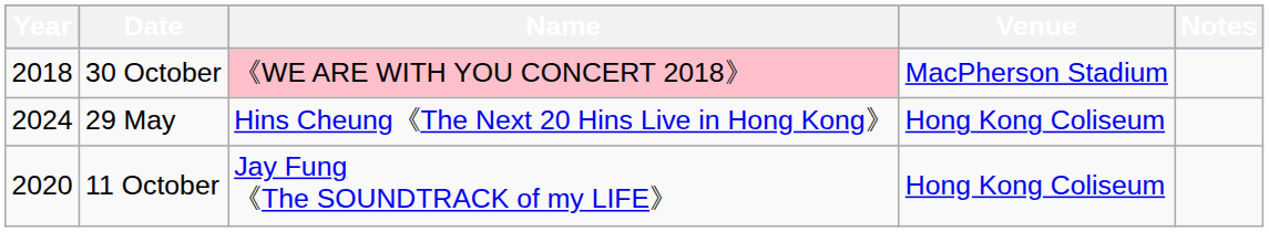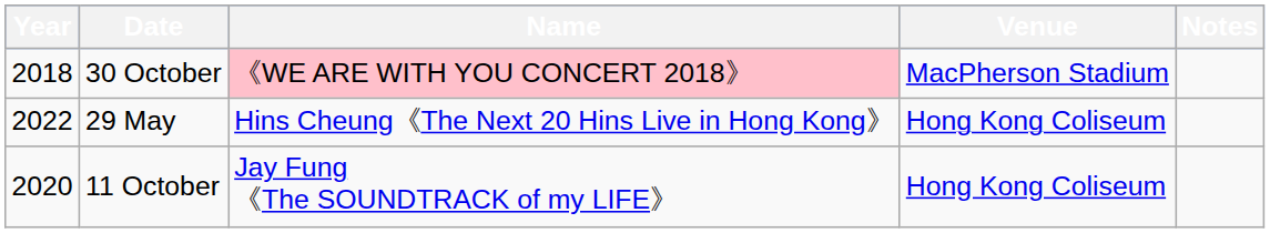29 May | Year: 2024 -> 2022
